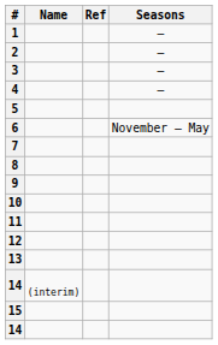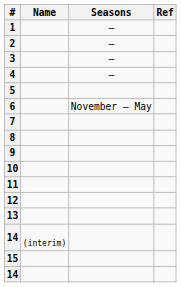columns swapped: Seasons <-> Ref
